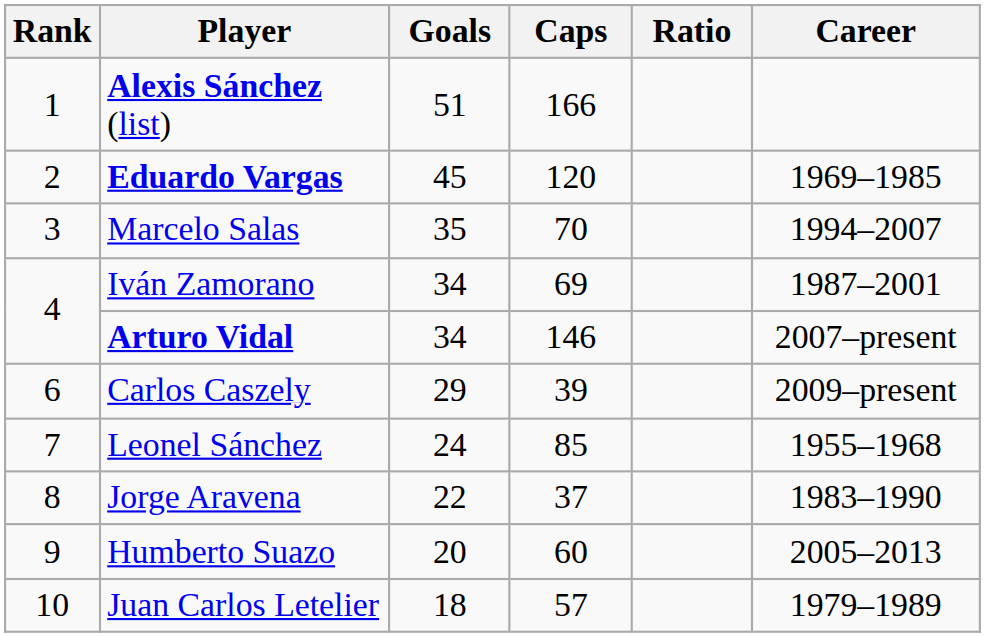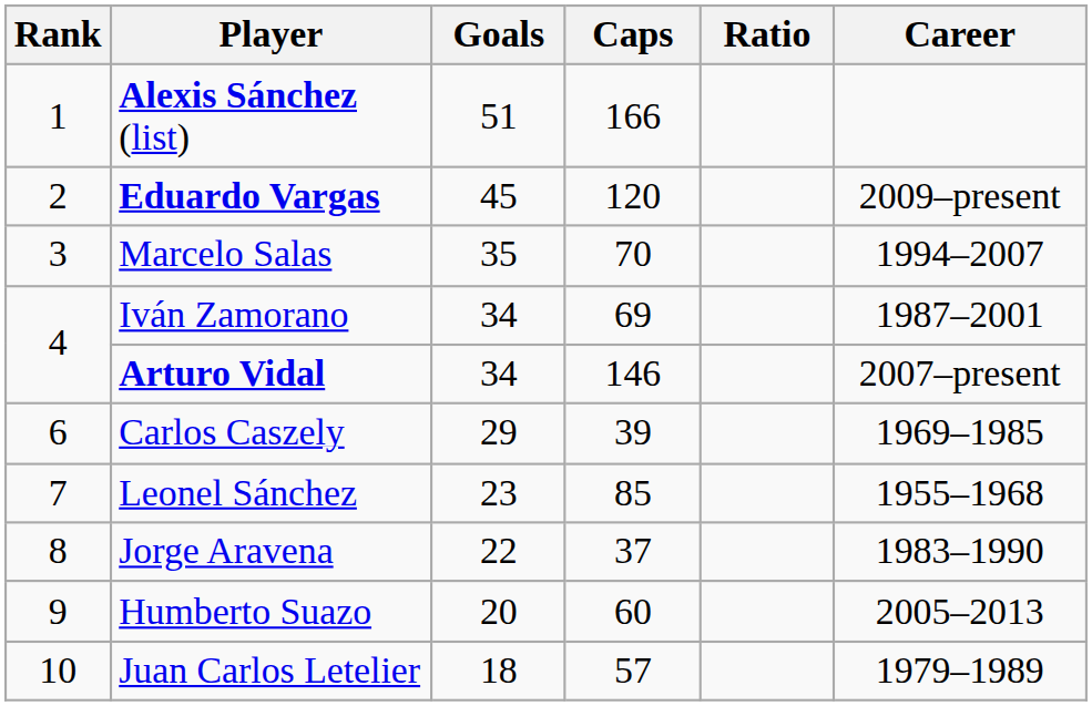Eduardo Vargas | Career: 1969–1985 -> 2009–present
Carlos Caszely | Career: 2009–present -> 1969–1985
Leonel Sánchez | Goals: 24 -> 23
